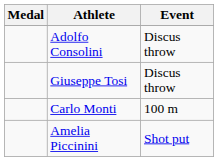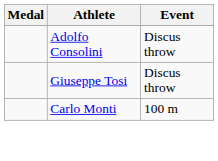- row: Amelia Piccinini | Shot put
